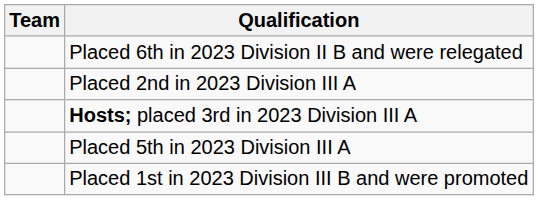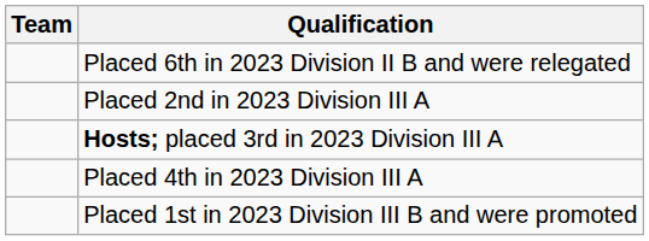+ row: Placed 4th in 2023 Division III A
- row: Placed 5th in 2023 Division III A
